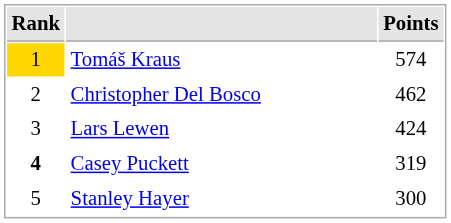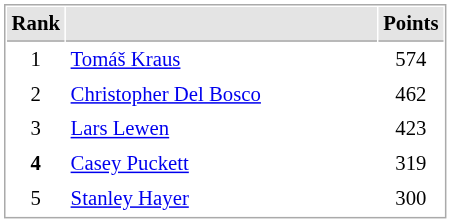Tomáš Kraus | Rank: gold background -> no background
Lars Lewen | Points: 424 -> 423
